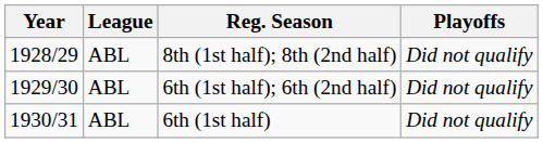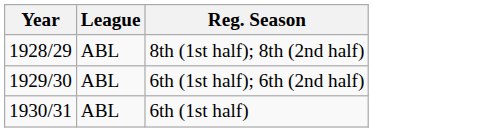- column: Playoffs | Did not qualify | Did not qualify | Did not qualify
